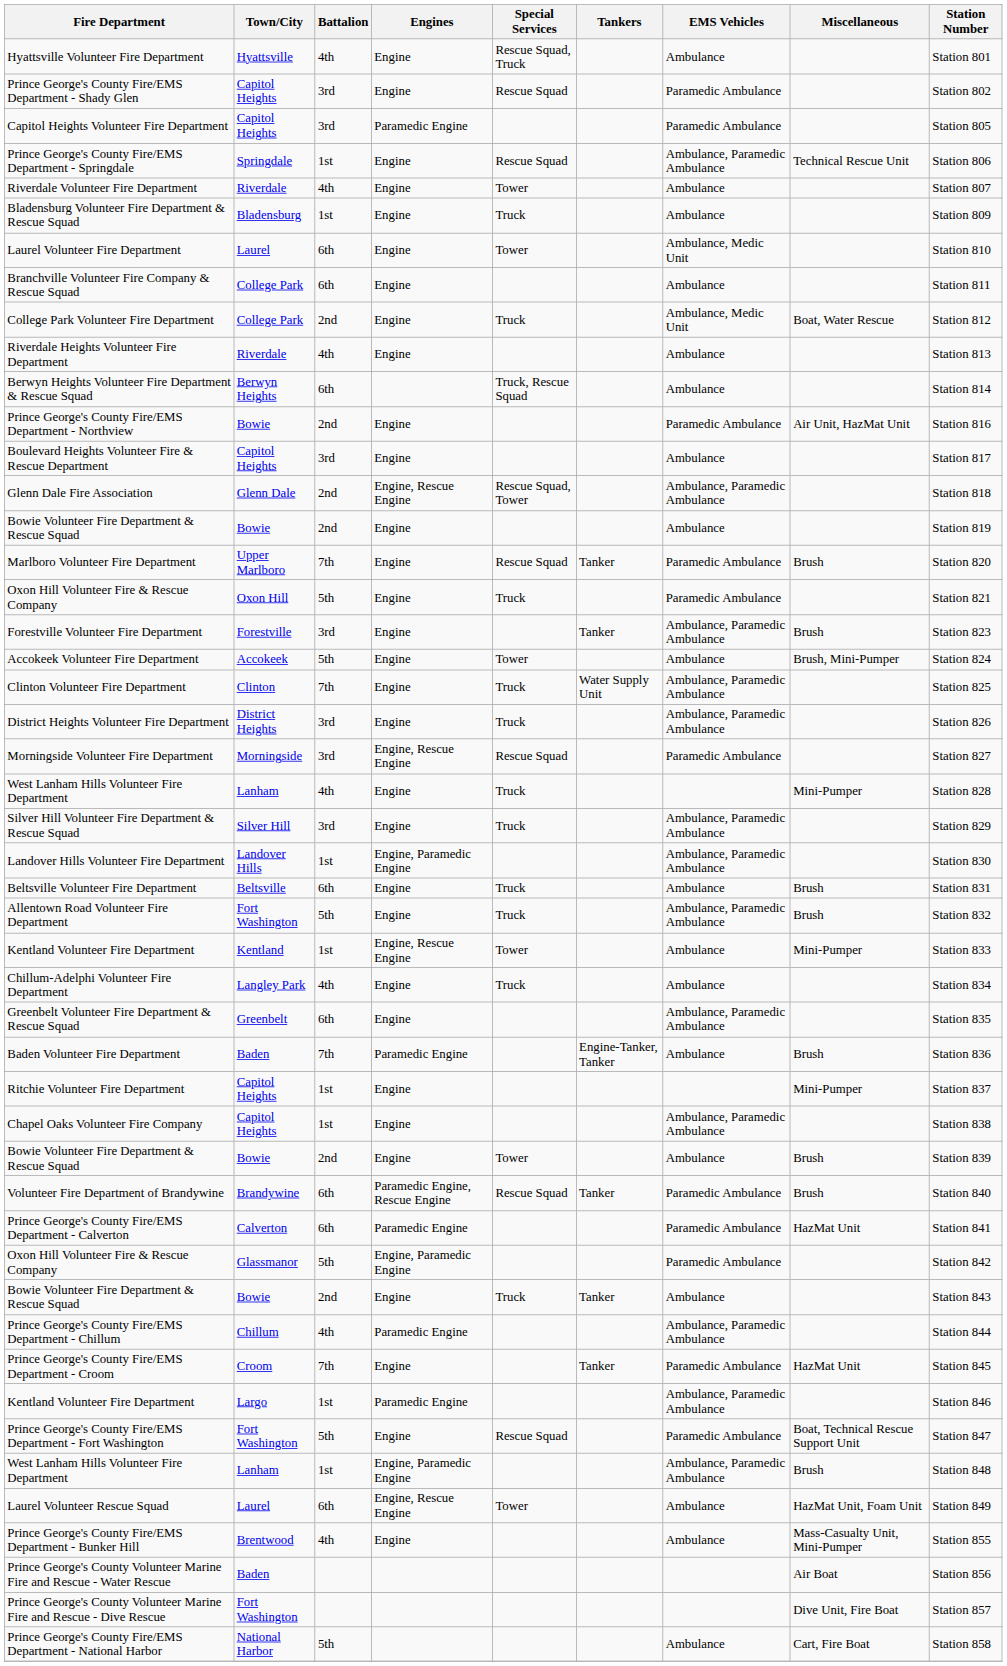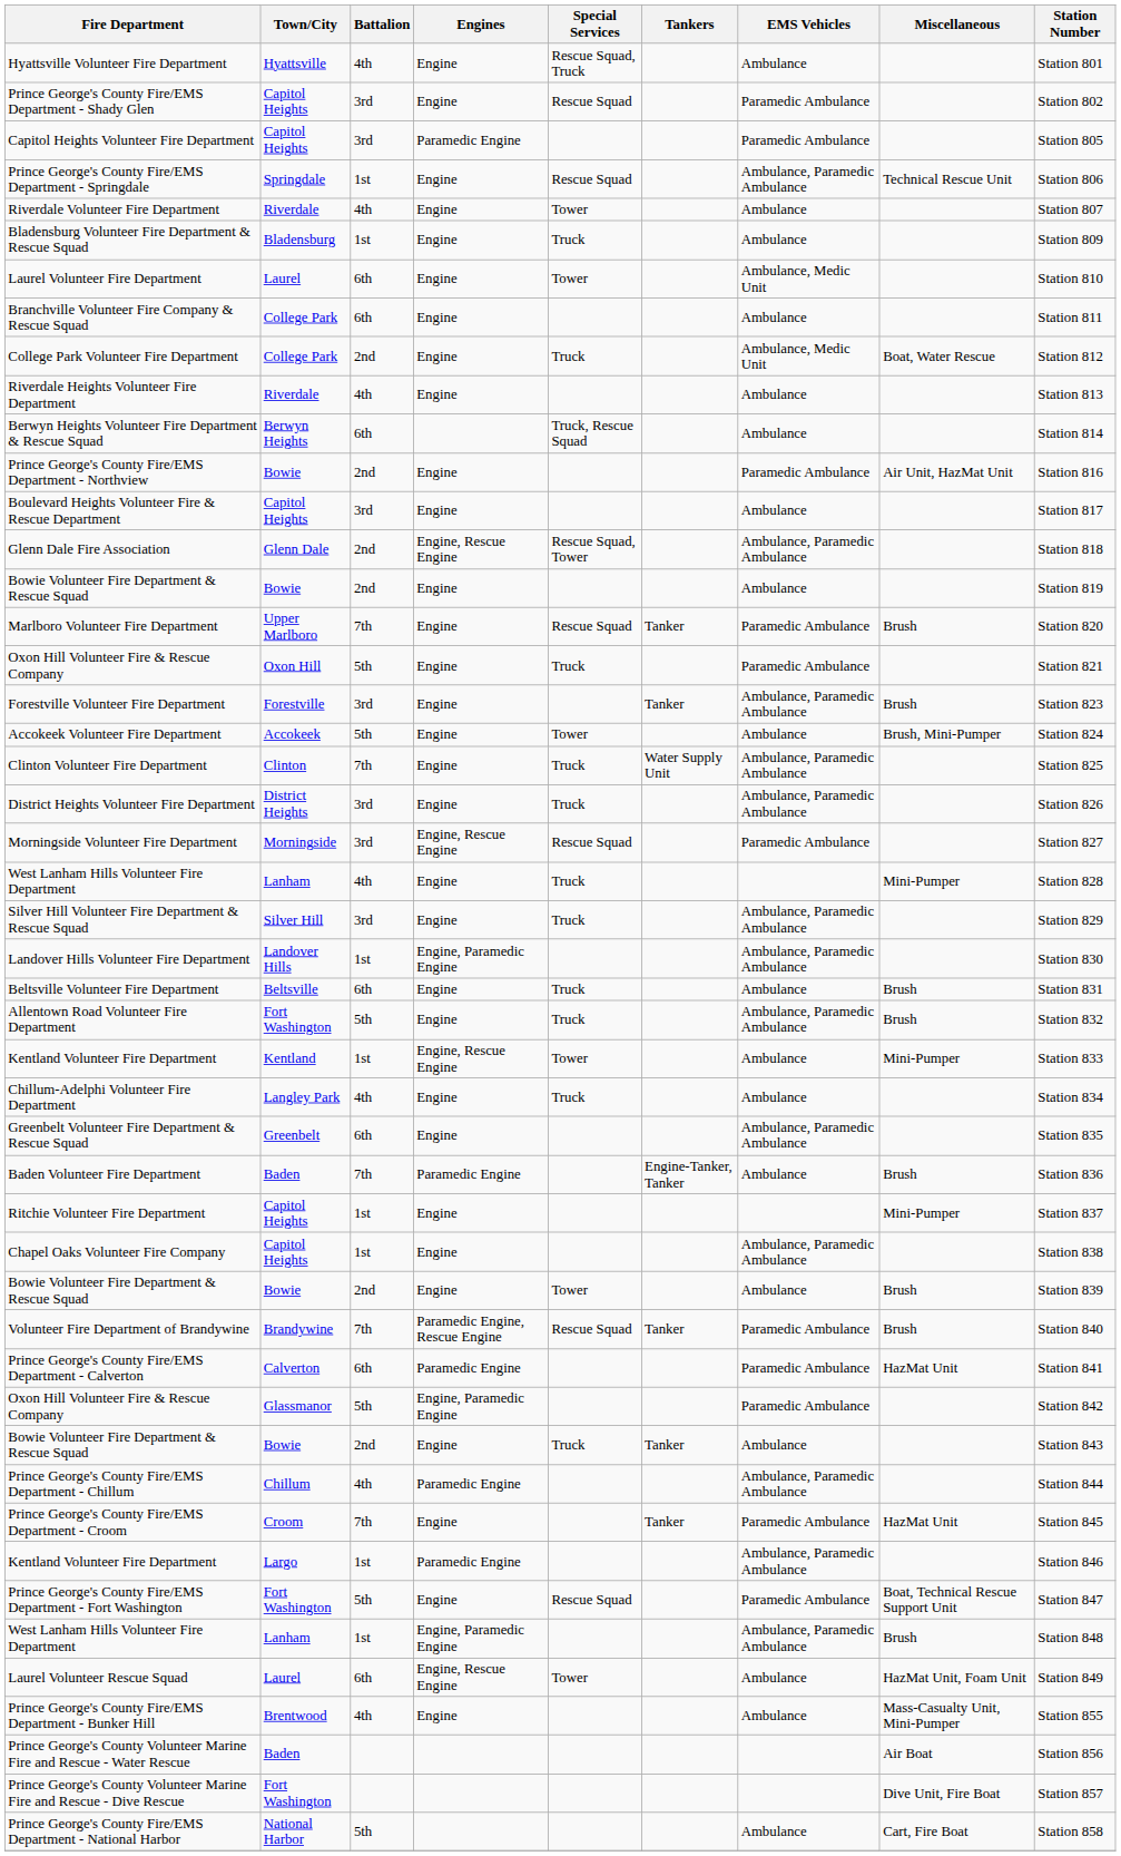Volunteer Fire Department of Brandywine | Battalion: 6th -> 7th
